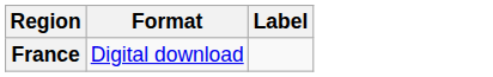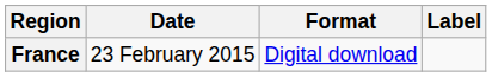+ column: Date | 23 February 2015
